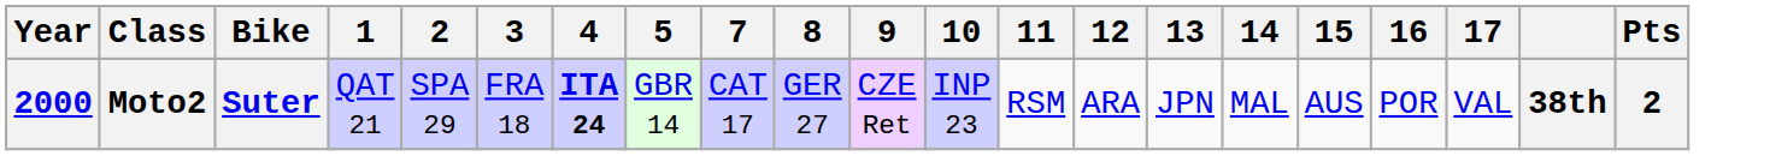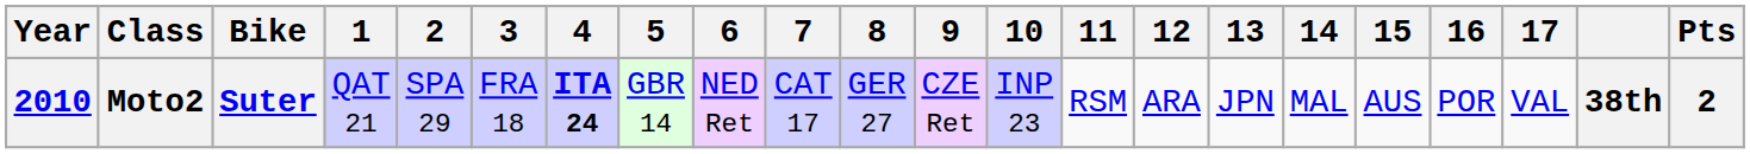+ column: 6 | NED Ret
Moto2 | Year: 2000 -> 2010
